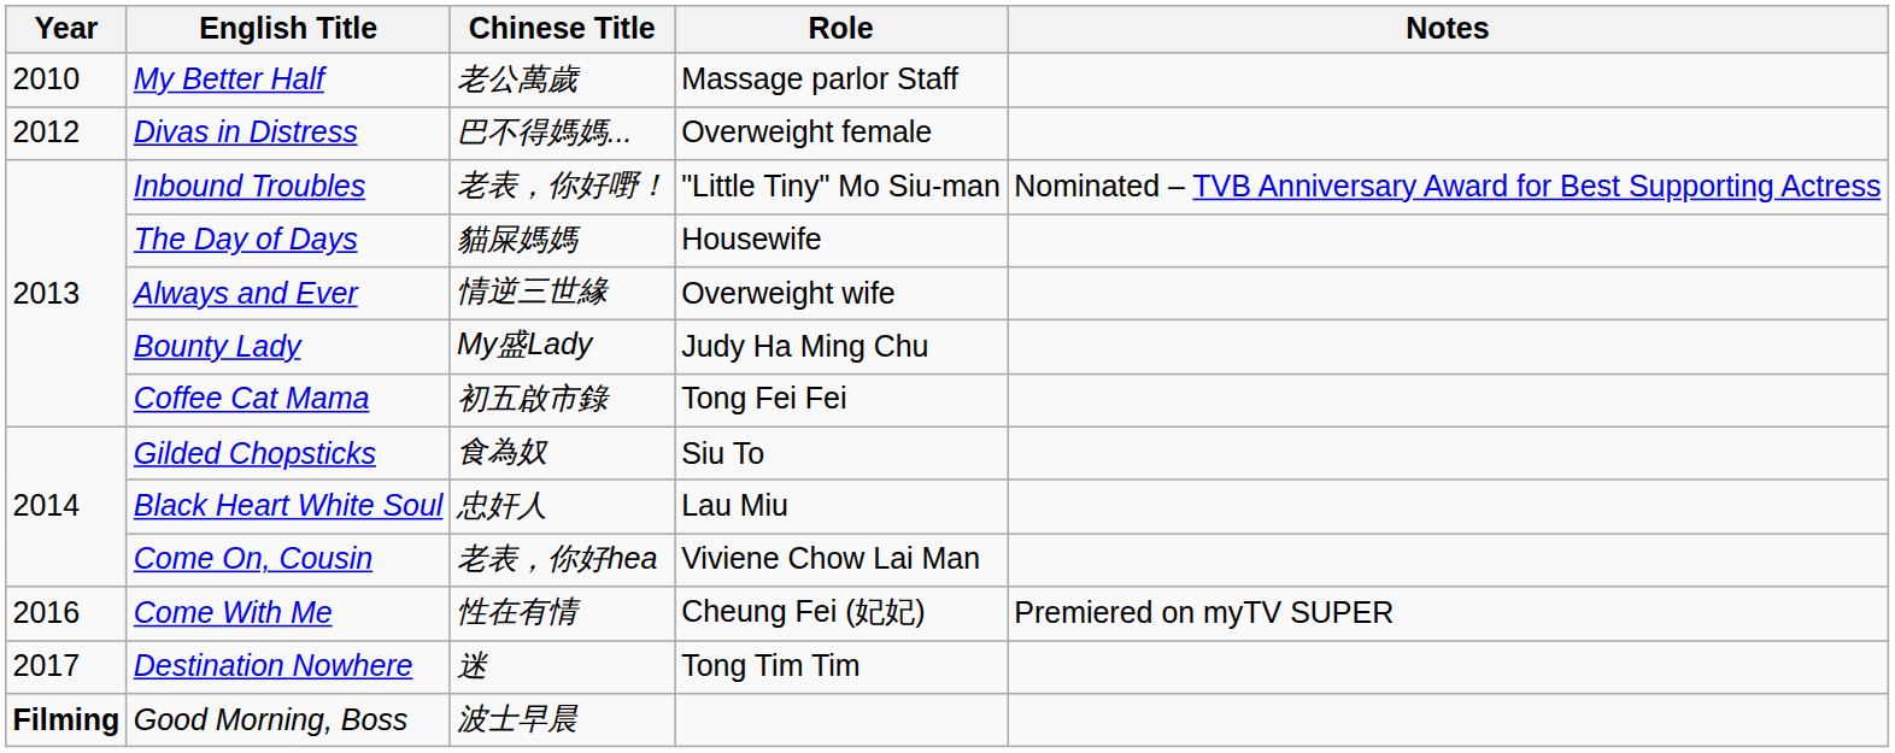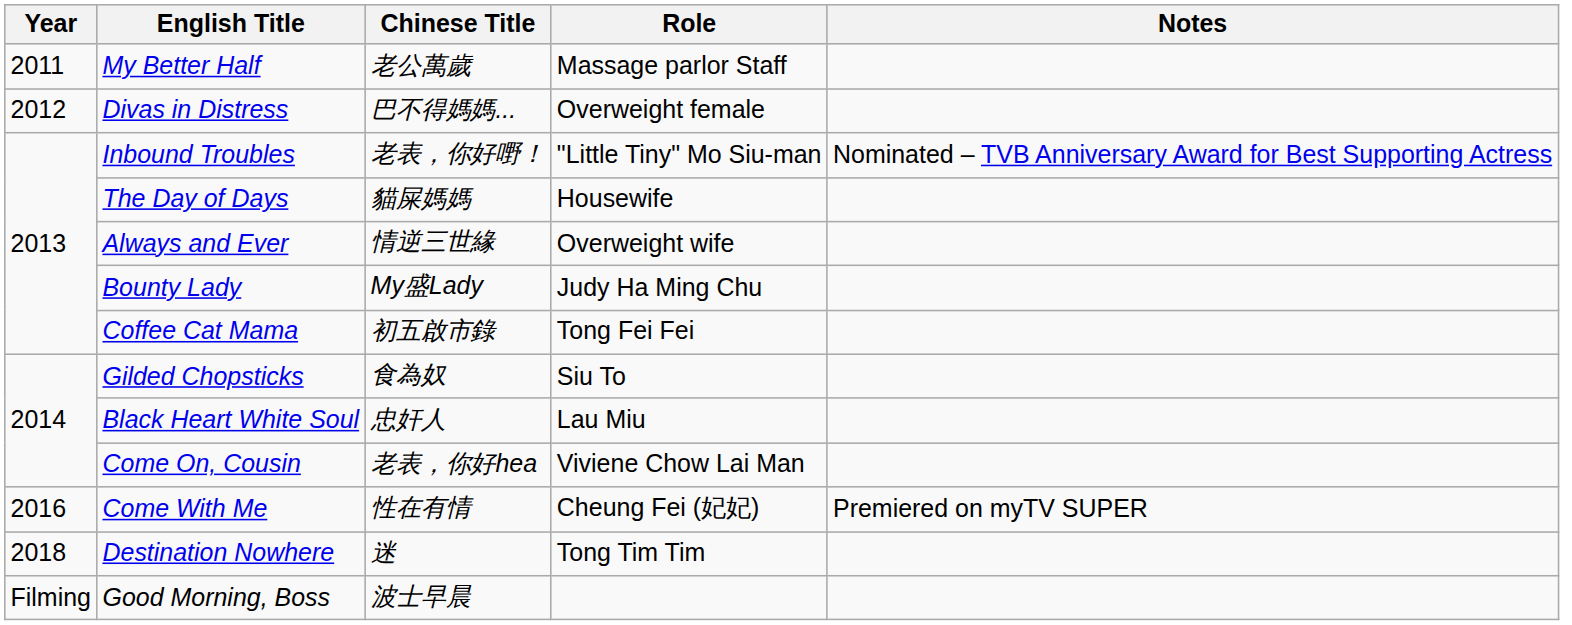My Better Half | Year: 2010 -> 2011
Destination Nowhere | Year: 2017 -> 2018
Good Morning, Boss | Year: bold -> normal
